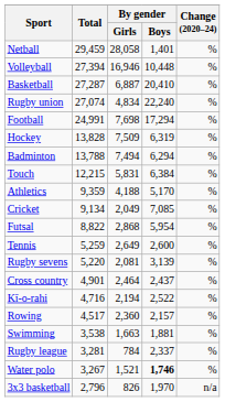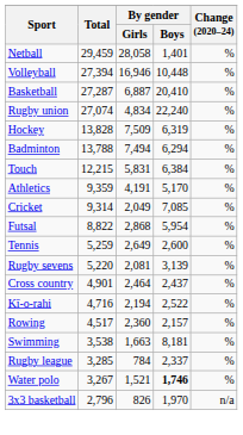- row: Football | 24,991 | 7,698 | 17,294 | %
Athletics | By gender / Girls: 4,188 -> 4,191
Cricket | Total: 9,134 -> 9,314
Swimming | By gender / Boys: 1,881 -> 8,181
Rugby league | Total: 3,281 -> 3,285
